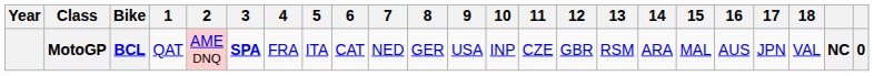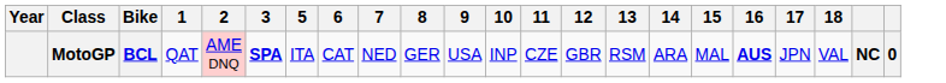- column: 4 | FRA
MotoGP | 16: normal -> bold
